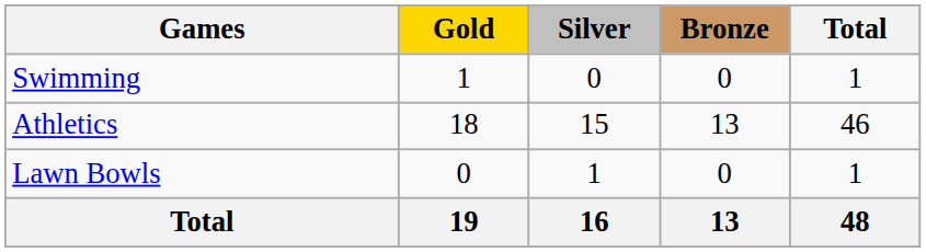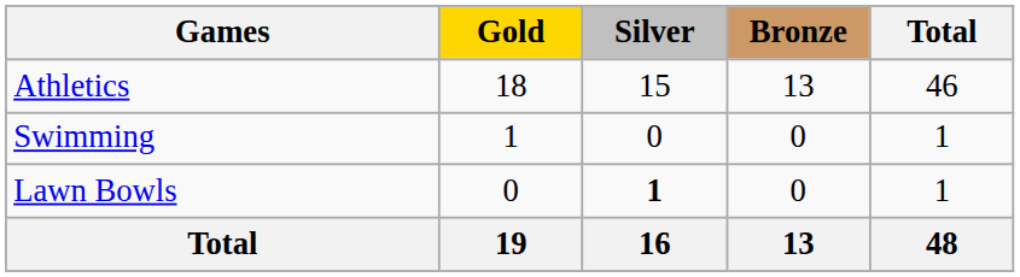rows swapped: Athletics <-> Swimming
Lawn Bowls | Silver: normal -> bold
